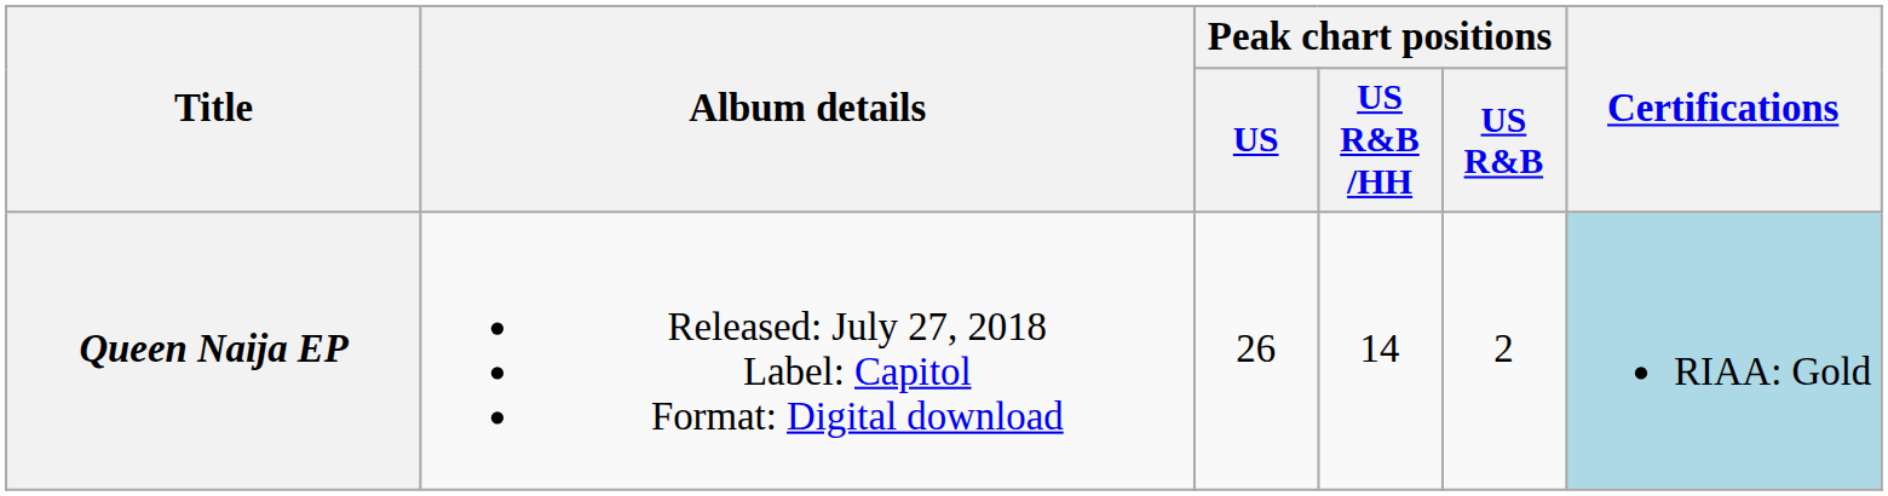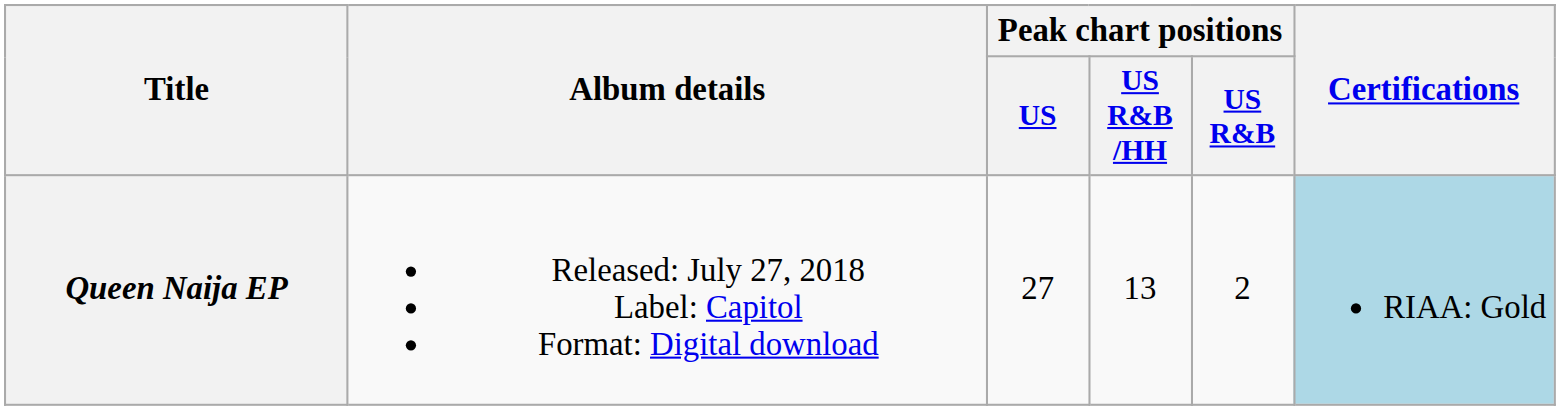Queen Naija EP | Peak chart positions / US: 26 -> 27
Queen Naija EP | Peak chart positions / US R&B /HH: 14 -> 13
